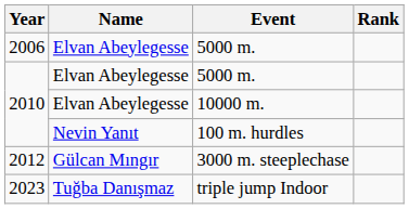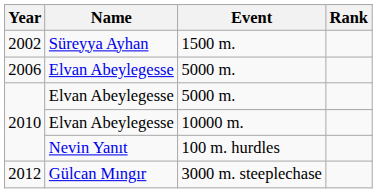+ row: 2002 | Süreyya Ayhan | 1500 m.
- row: 2023 | Tuğba Danışmaz | triple jump Indoor
